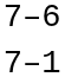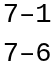rows swapped: 7–6 <-> 7–1
